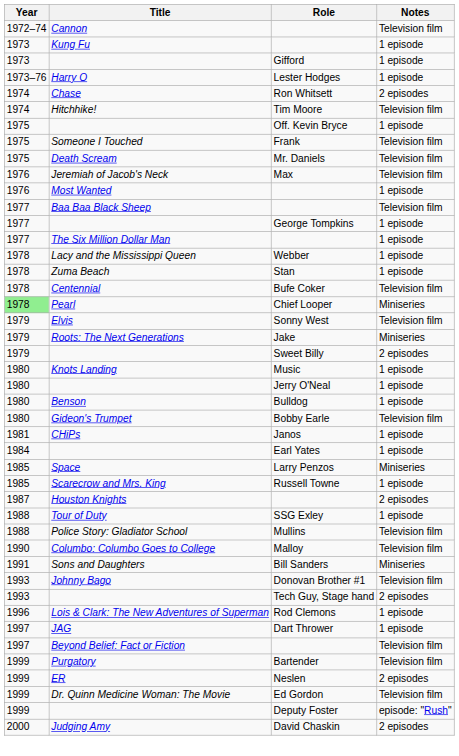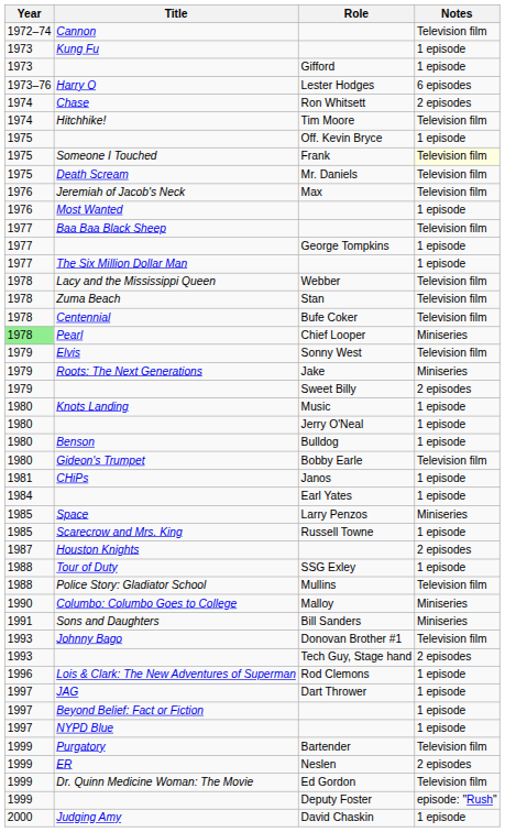Harry O | Notes: 1 episode -> 6 episodes
Someone I Touched | Notes: no background -> lightyellow background
Lacy and the Mississippi Queen | Notes: 1 episode -> Television film
Zuma Beach | Notes: 1 episode -> Television film
Columbo: Columbo Goes to College | Notes: Television film -> Miniseries
Beyond Belief: Fact or Fiction | Notes: Television film -> 1 episode
+ row: 1997 | NYPD Blue | 1 episode
Judging Amy | Notes: 2 episodes -> 1 episode
